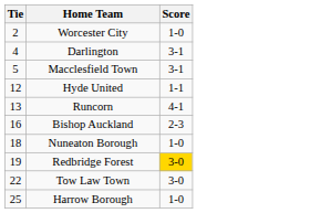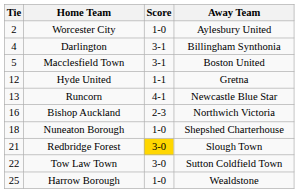+ column: Away Team | Aylesbury United | Billingham Synthonia | Boston United | Gretna | Newcastle Blue Star | Northwich Victoria | Shepshed Charterhouse | Slough Town | Sutton Coldfield Town | Wealdstone
Redbridge Forest | Tie: 19 -> 21
